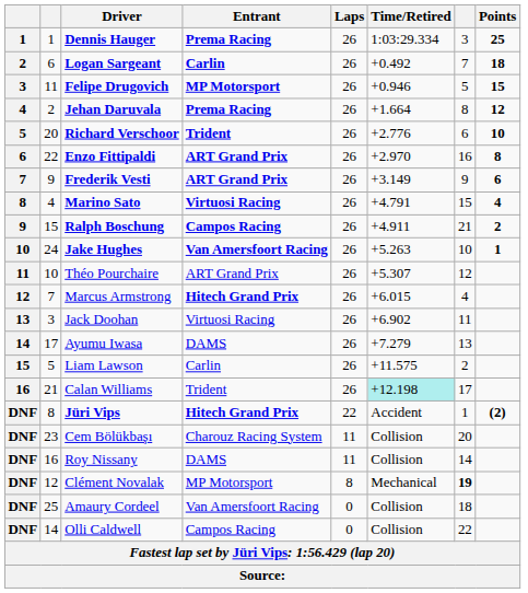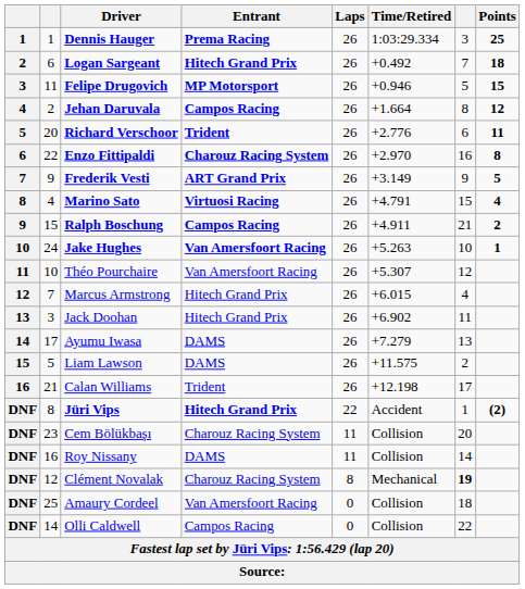Logan Sargeant | Entrant: Carlin -> Hitech Grand Prix
Jehan Daruvala | Entrant: Prema Racing -> Campos Racing
Richard Verschoor | Points: 10 -> 11
Enzo Fittipaldi | Entrant: ART Grand Prix -> Charouz Racing System
Frederik Vesti | Points: 6 -> 5
Théo Pourchaire | Entrant: ART Grand Prix -> Van Amersfoort Racing
Marcus Armstrong | Entrant: bold -> normal
Jack Doohan | Entrant: Virtuosi Racing -> Hitech Grand Prix
Liam Lawson | Entrant: Carlin -> DAMS
Calan Williams | Time/Retired: paleturquoise background -> no background
Clément Novalak | Entrant: MP Motorsport -> Charouz Racing System
